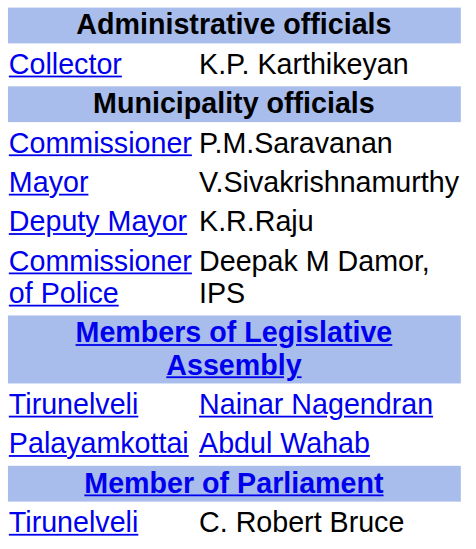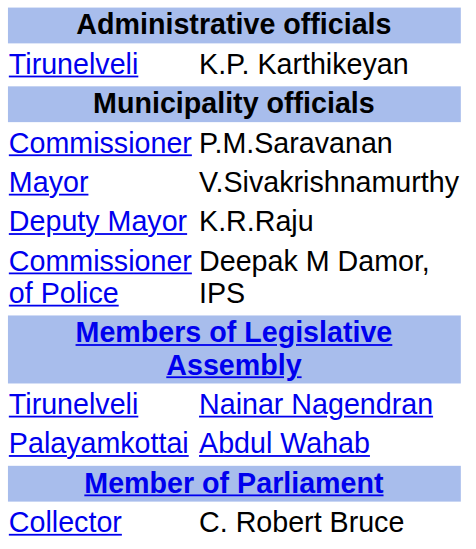K.P. Karthikeyan | column 1: Collector -> Tirunelveli
C. Robert Bruce | column 1: Tirunelveli -> Collector
